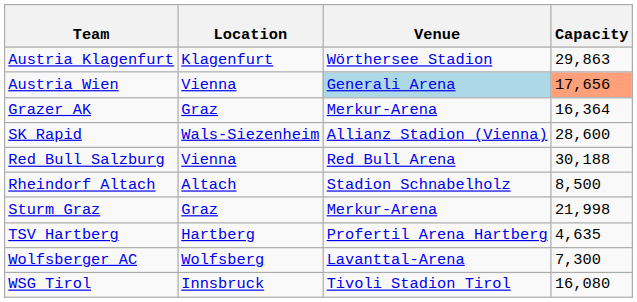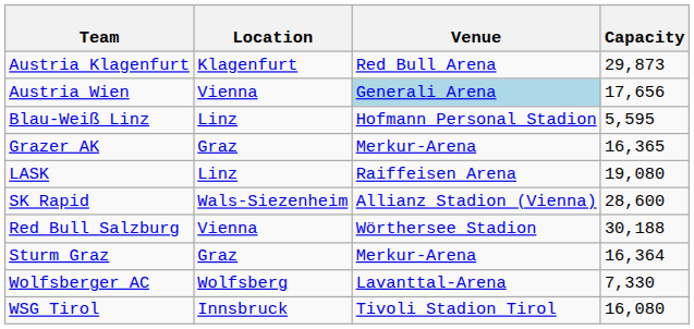Austria Klagenfurt | Venue: Wörthersee Stadion -> Red Bull Arena
Austria Klagenfurt | Capacity: 29,863 -> 29,873
Austria Wien | Capacity: lightsalmon background -> no background
+ row: Blau-Weiß Linz | Linz | Hofmann Personal Stadion | 5,595
Grazer AK | Capacity: 16,364 -> 16,365
+ row: LASK | Linz | Raiffeisen Arena | 19,080
Red Bull Salzburg | Venue: Red Bull Arena -> Wörthersee Stadion
- row: Rheindorf Altach | Altach | Stadion Schnabelholz | 8,500
Sturm Graz | Capacity: 21,998 -> 16,364
- row: TSV Hartberg | Hartberg | Profertil Arena Hartberg | 4,635
Wolfsberger AC | Capacity: 7,300 -> 7,330
